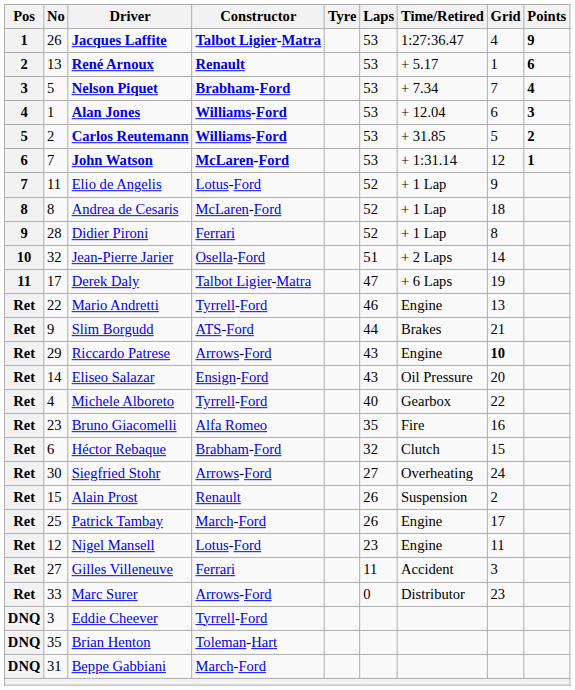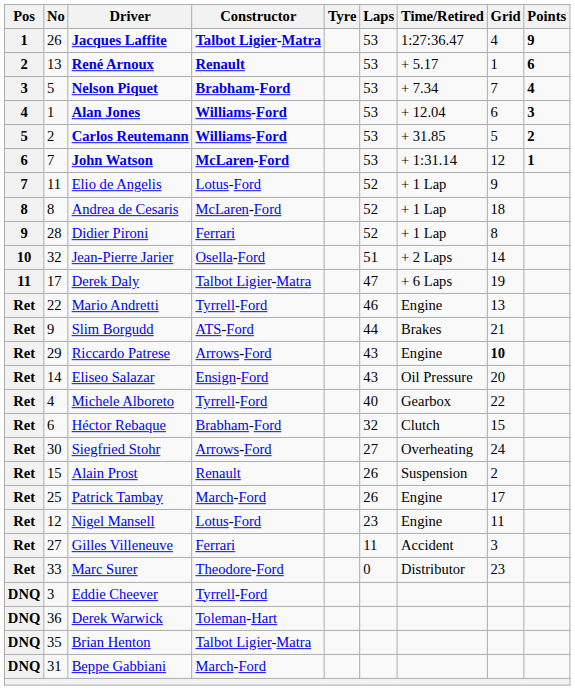- row: Ret | 23 | Bruno Giacomelli | Alfa Romeo | 35 | Fire | 16
Marc Surer | Constructor: Arrows-Ford -> Theodore-Ford
+ row: DNQ | 36 | Derek Warwick | Toleman-Hart
Brian Henton | Constructor: Toleman-Hart -> Talbot Ligier-Matra
